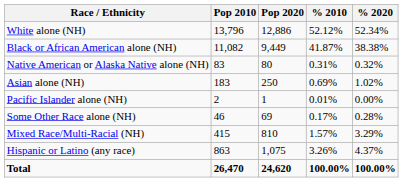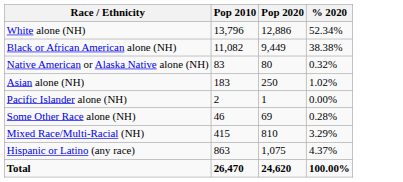- column: % 2010 | 52.12% | 41.87% | 0.31% | 0.69% | 0.01% | 0.17% | 1.57% | 3.26% | 100.00%
